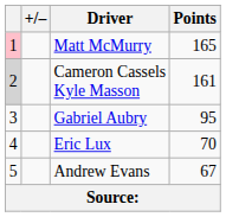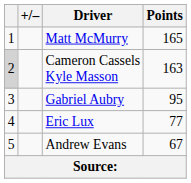Matt McMurry | column 1: pink background -> no background
Cameron Cassels Kyle Masson | Points: 161 -> 163
Eric Lux | Points: 70 -> 77
